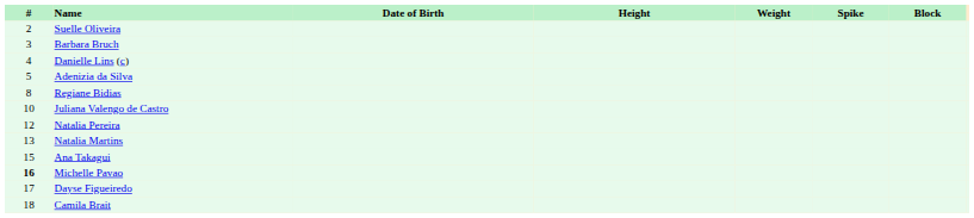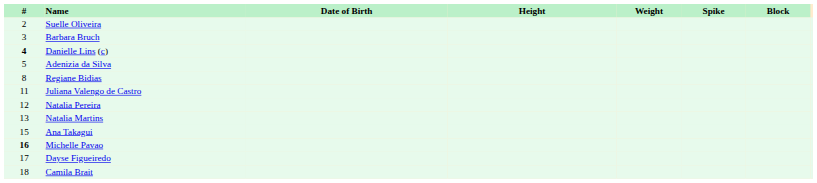Danielle Lins (c) | #: normal -> bold
Juliana Valengo de Castro | #: 10 -> 11
